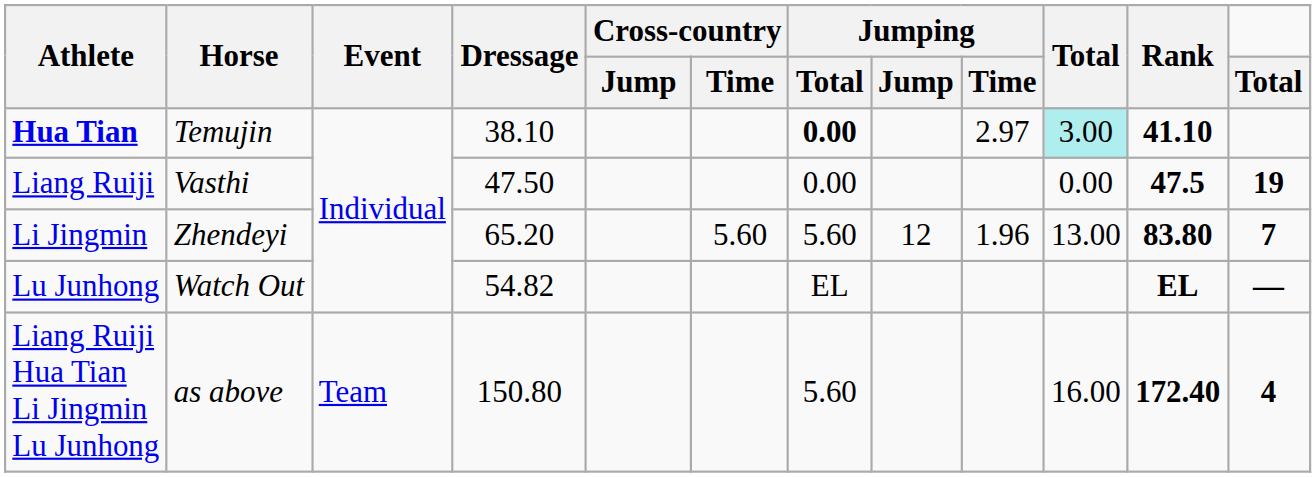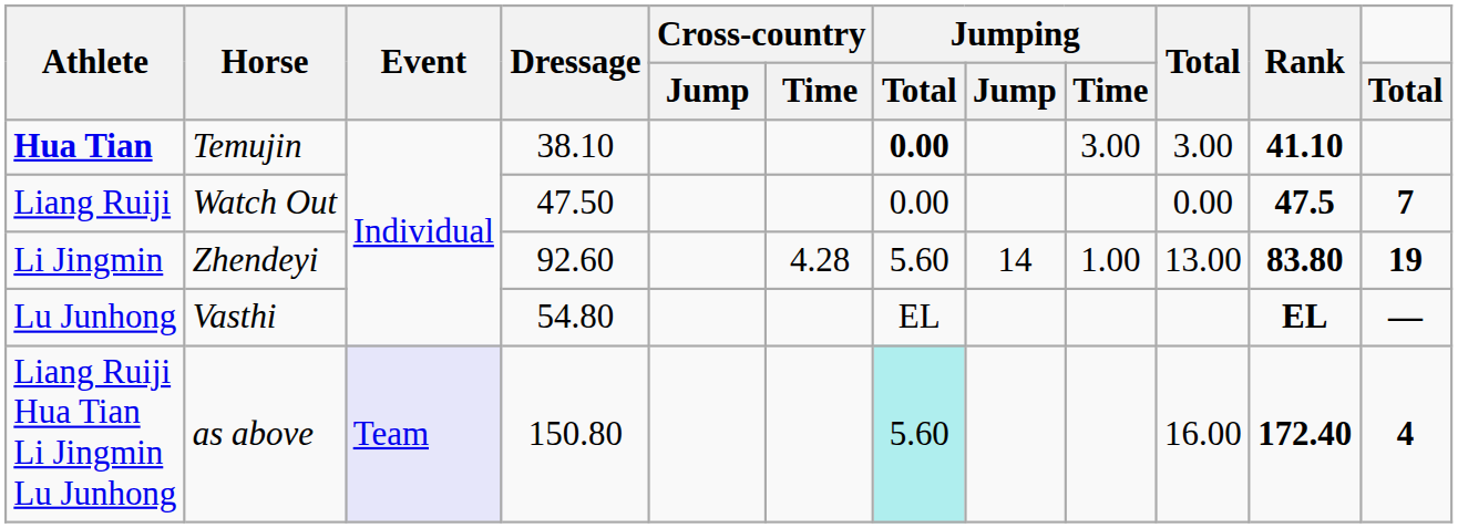Hua Tian | Jumping / Time: 2.97 -> 3.00
Hua Tian | column 10: paleturquoise background -> no background
Liang Ruiji | Horse: Vasthi -> Watch Out
Liang Ruiji | column 12: 19 -> 7
Li Jingmin | Dressage: 65.20 -> 92.60
Li Jingmin | Cross-country / Time: 5.60 -> 4.28
Li Jingmin | Jumping / Jump: 12 -> 14
Li Jingmin | Jumping / Time: 1.96 -> 1.00
Li Jingmin | column 12: 7 -> 19
Lu Junhong | Horse: Watch Out -> Vasthi
Lu Junhong | Dressage: 54.82 -> 54.80
Liang Ruiji Hua Tian Li Jingmin Lu Junhong | Event: no background -> lavender background
Liang Ruiji Hua Tian Li Jingmin Lu Junhong | Jumping / Total: no background -> paleturquoise background
